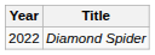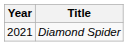Diamond Spider | Year: 2022 -> 2021
